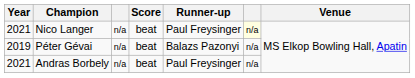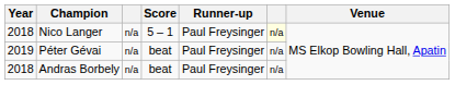Nico Langer | Year: 2021 -> 2018
Nico Langer | Score: beat -> 5 – 1
Péter Gévai | Runner-up: Balazs Pazonyi -> Paul Freysinger
Andras Borbely | Year: 2021 -> 2018
